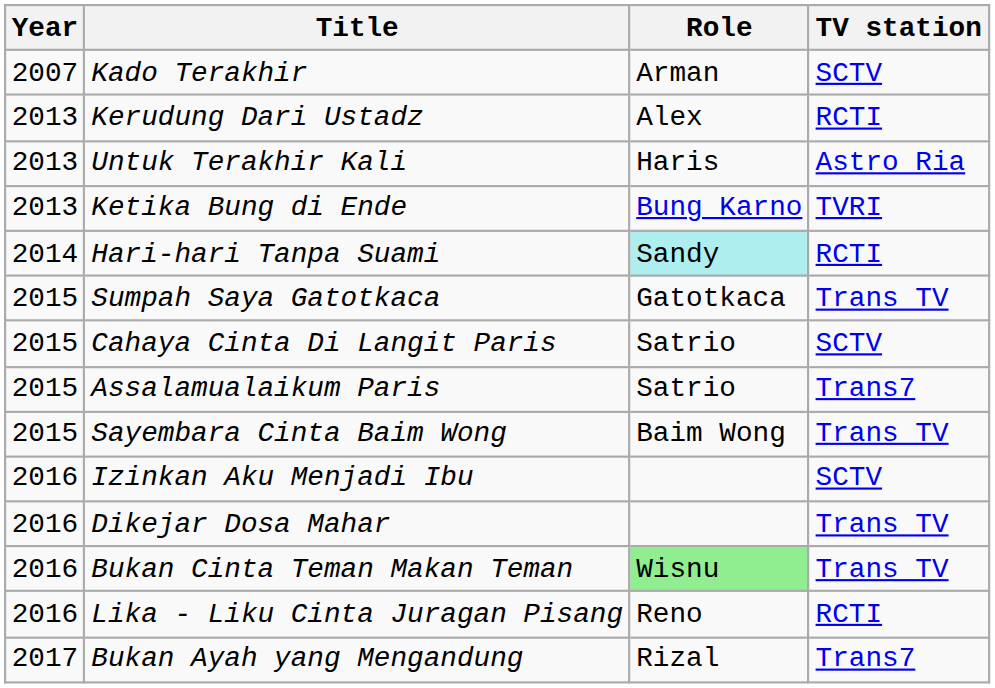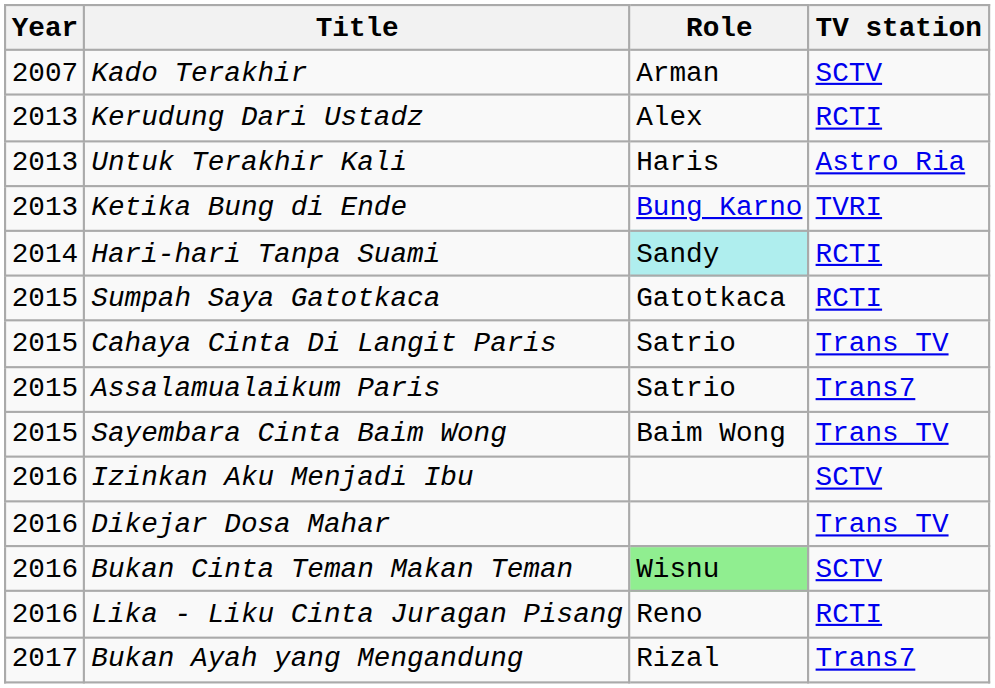Sumpah Saya Gatotkaca | TV station: Trans TV -> RCTI
Cahaya Cinta Di Langit Paris | TV station: SCTV -> Trans TV
Bukan Cinta Teman Makan Teman | TV station: Trans TV -> SCTV
